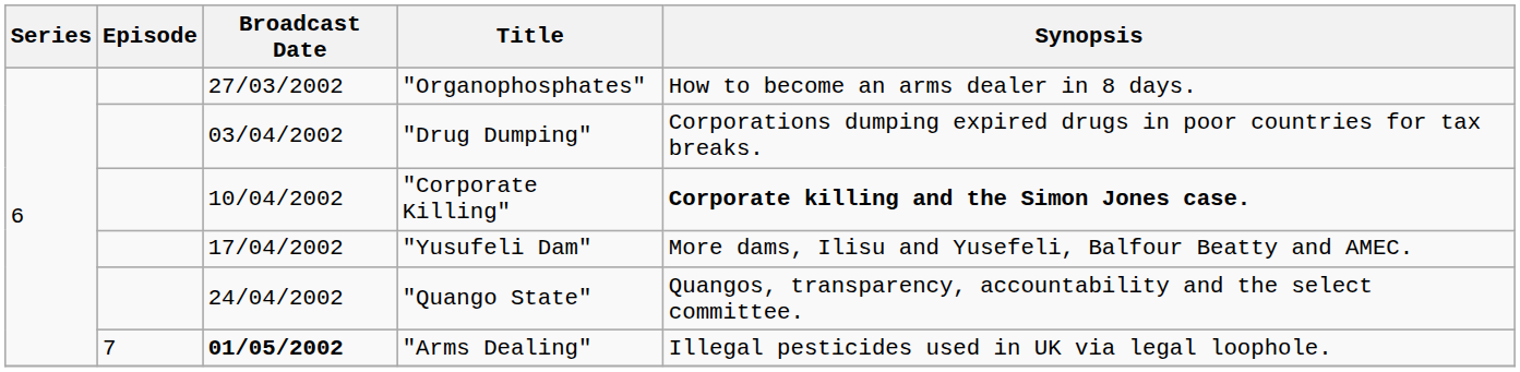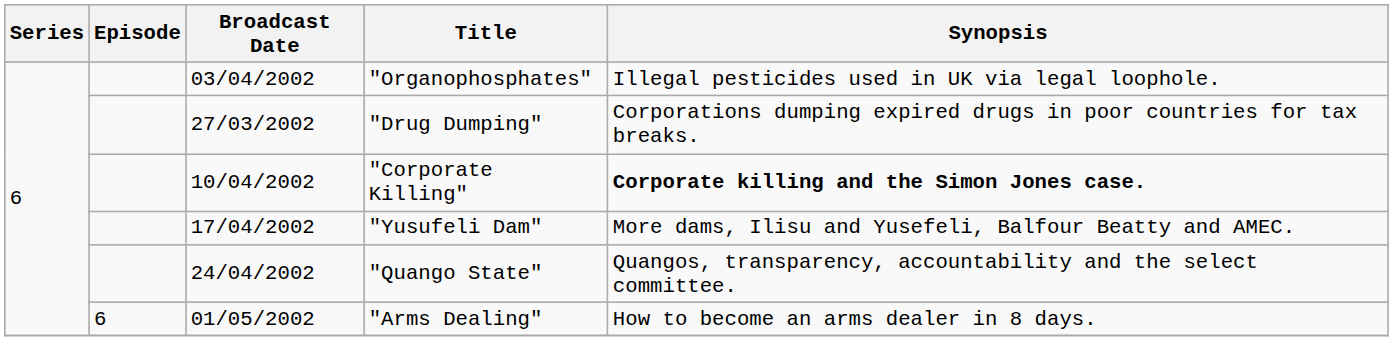"Organophosphates" | Broadcast Date: 27/03/2002 -> 03/04/2002
"Organophosphates" | Synopsis: How to become an arms dealer in 8 days. -> Illegal pesticides used in UK via legal loophole.
"Drug Dumping" | Broadcast Date: 03/04/2002 -> 27/03/2002
"Arms Dealing" | Episode: 7 -> 6
"Arms Dealing" | Broadcast Date: bold -> normal
"Arms Dealing" | Synopsis: Illegal pesticides used in UK via legal loophole. -> How to become an arms dealer in 8 days.
